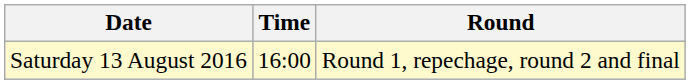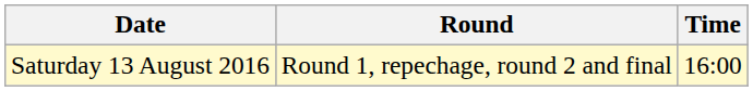columns swapped: Time <-> Round
